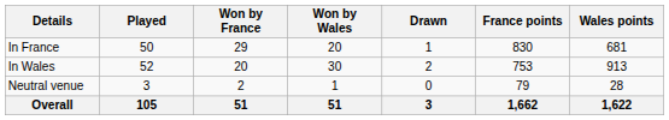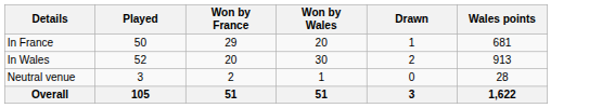- column: France points | 830 | 753 | 79 | 1,662
